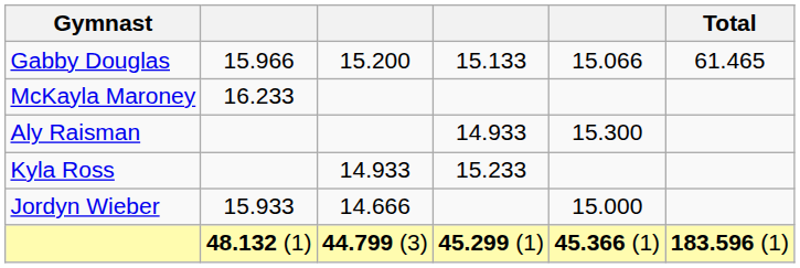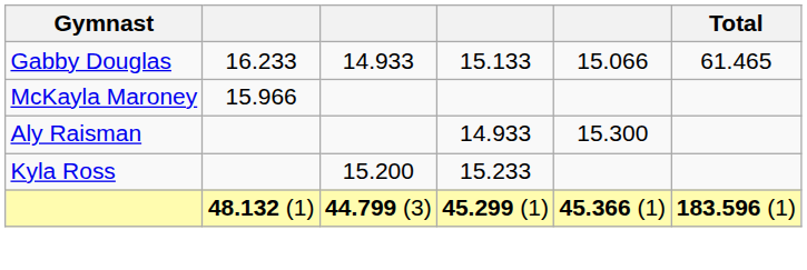Gabby Douglas | column 2: 15.966 -> 16.233
Gabby Douglas | column 3: 15.200 -> 14.933
McKayla Maroney | column 2: 16.233 -> 15.966
Kyla Ross | column 3: 14.933 -> 15.200
- row: Jordyn Wieber | 15.933 | 14.666 | 15.000
